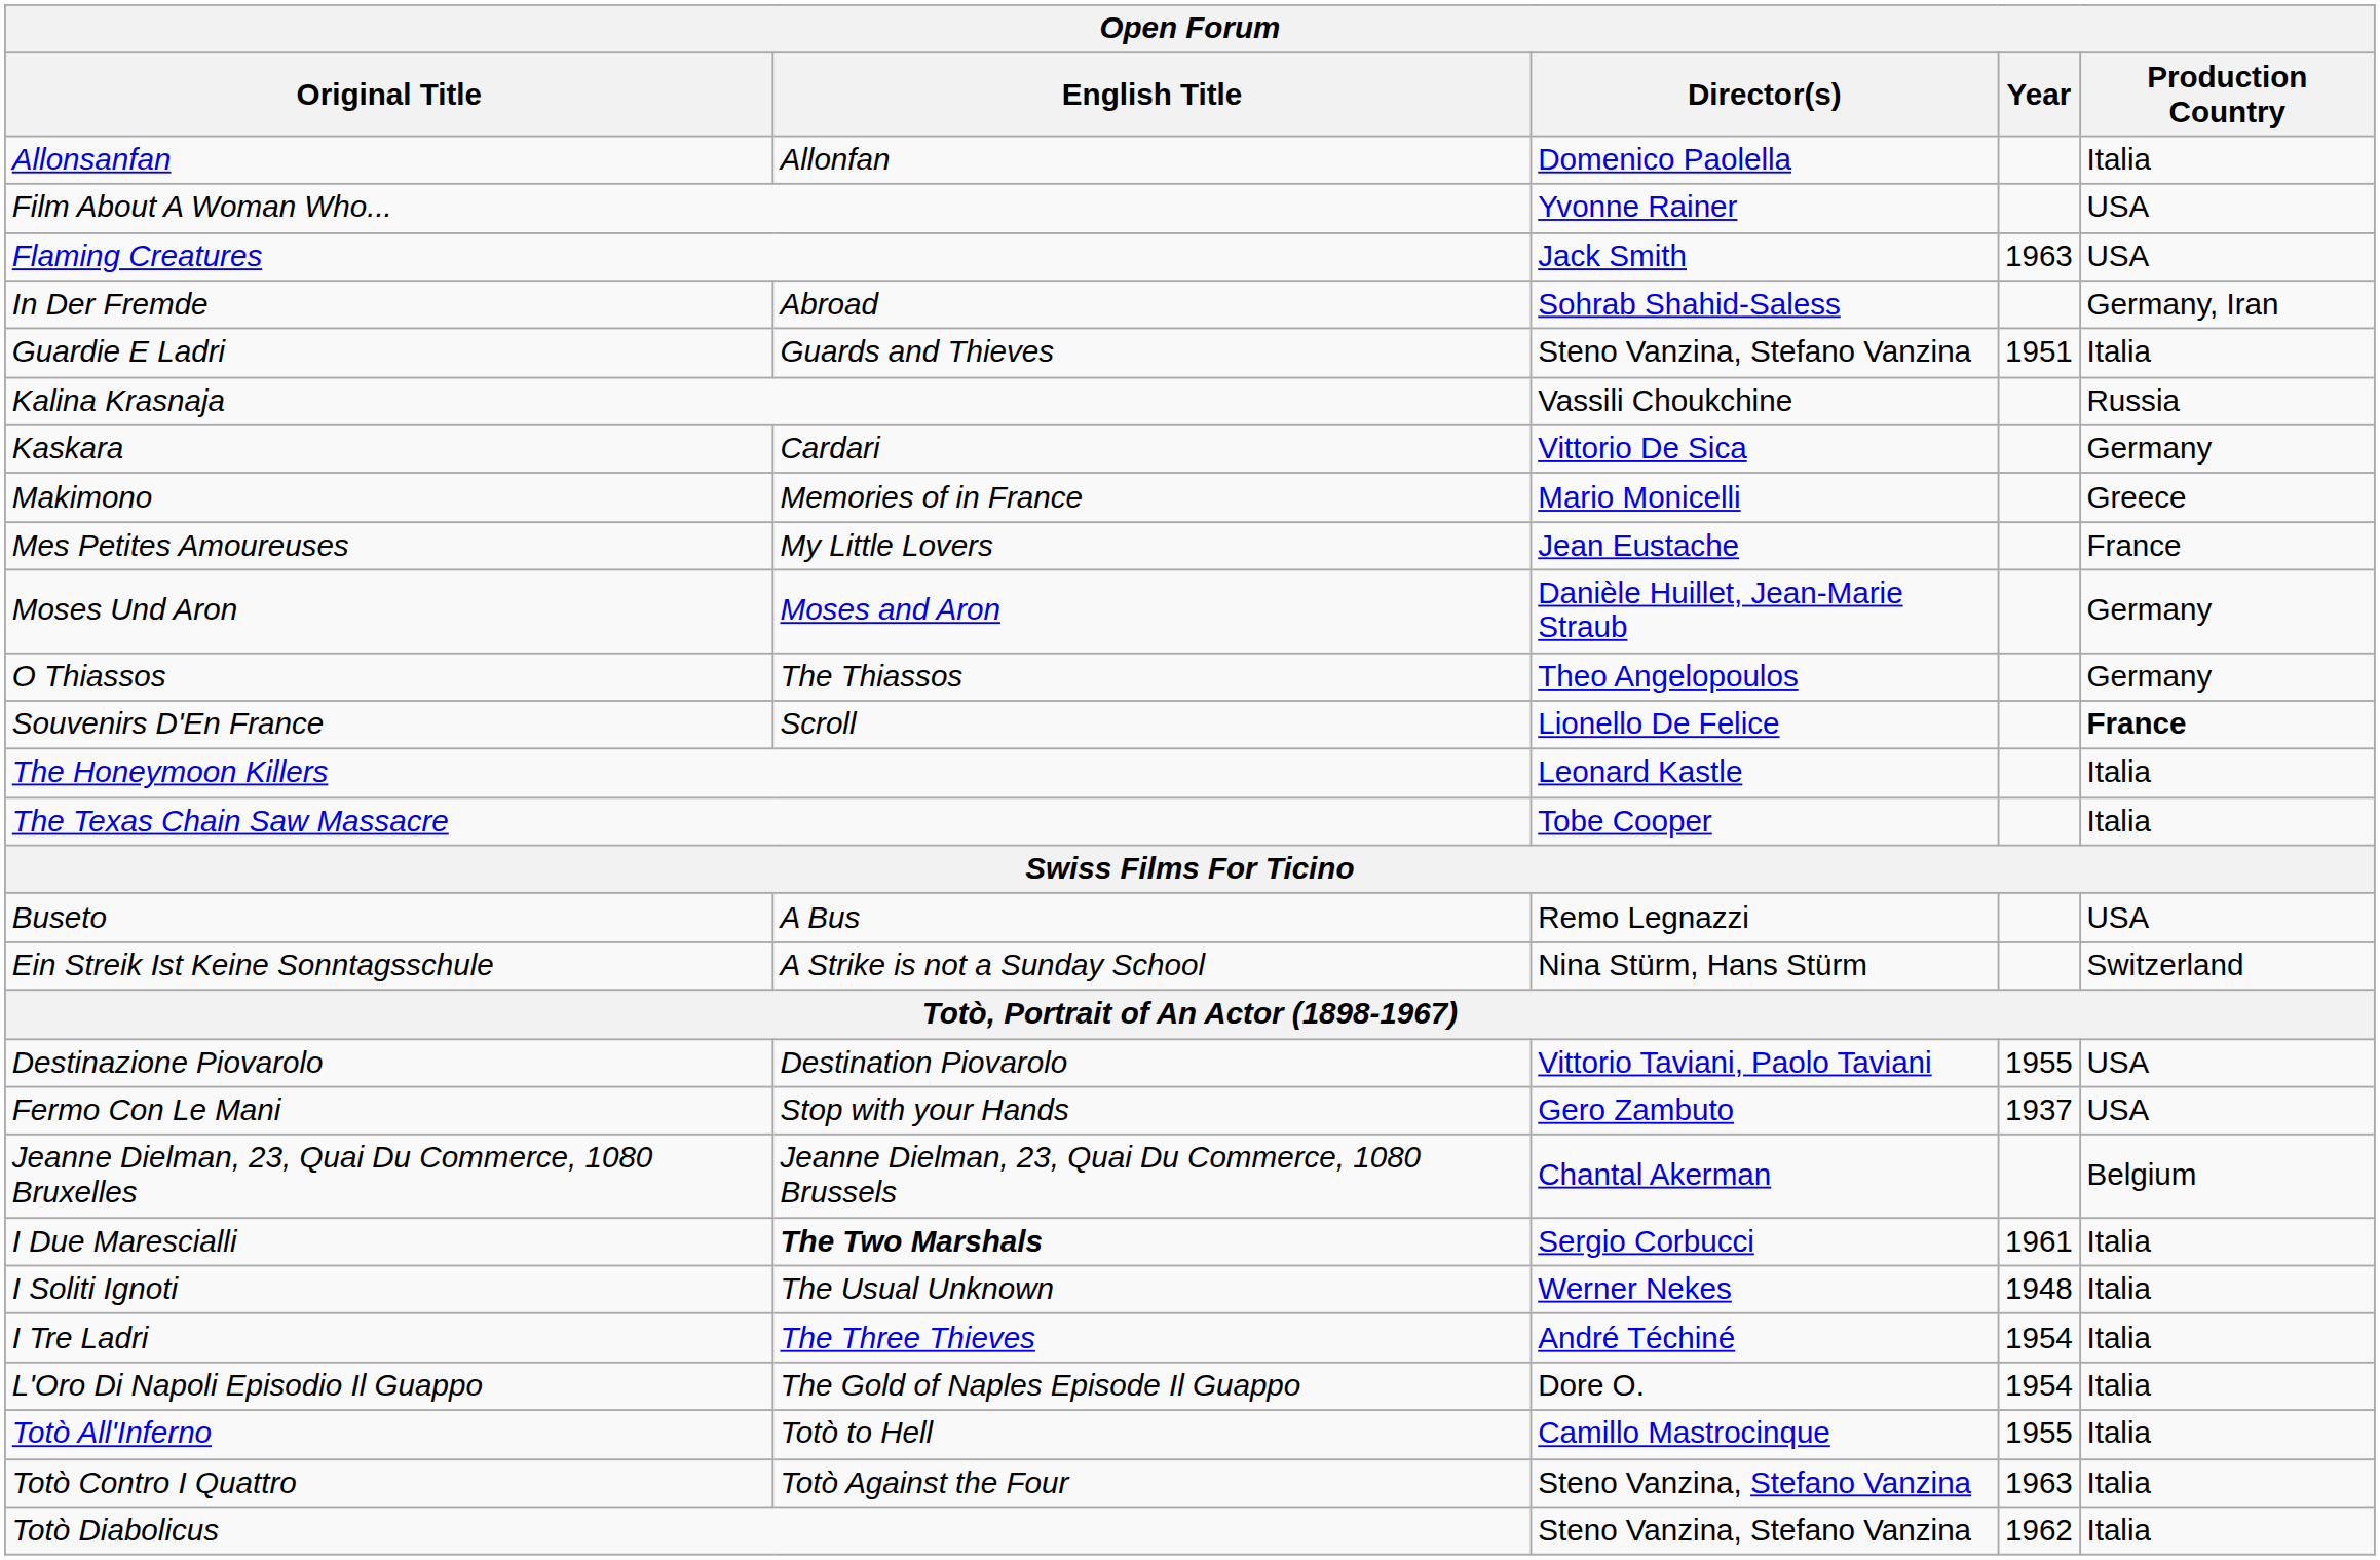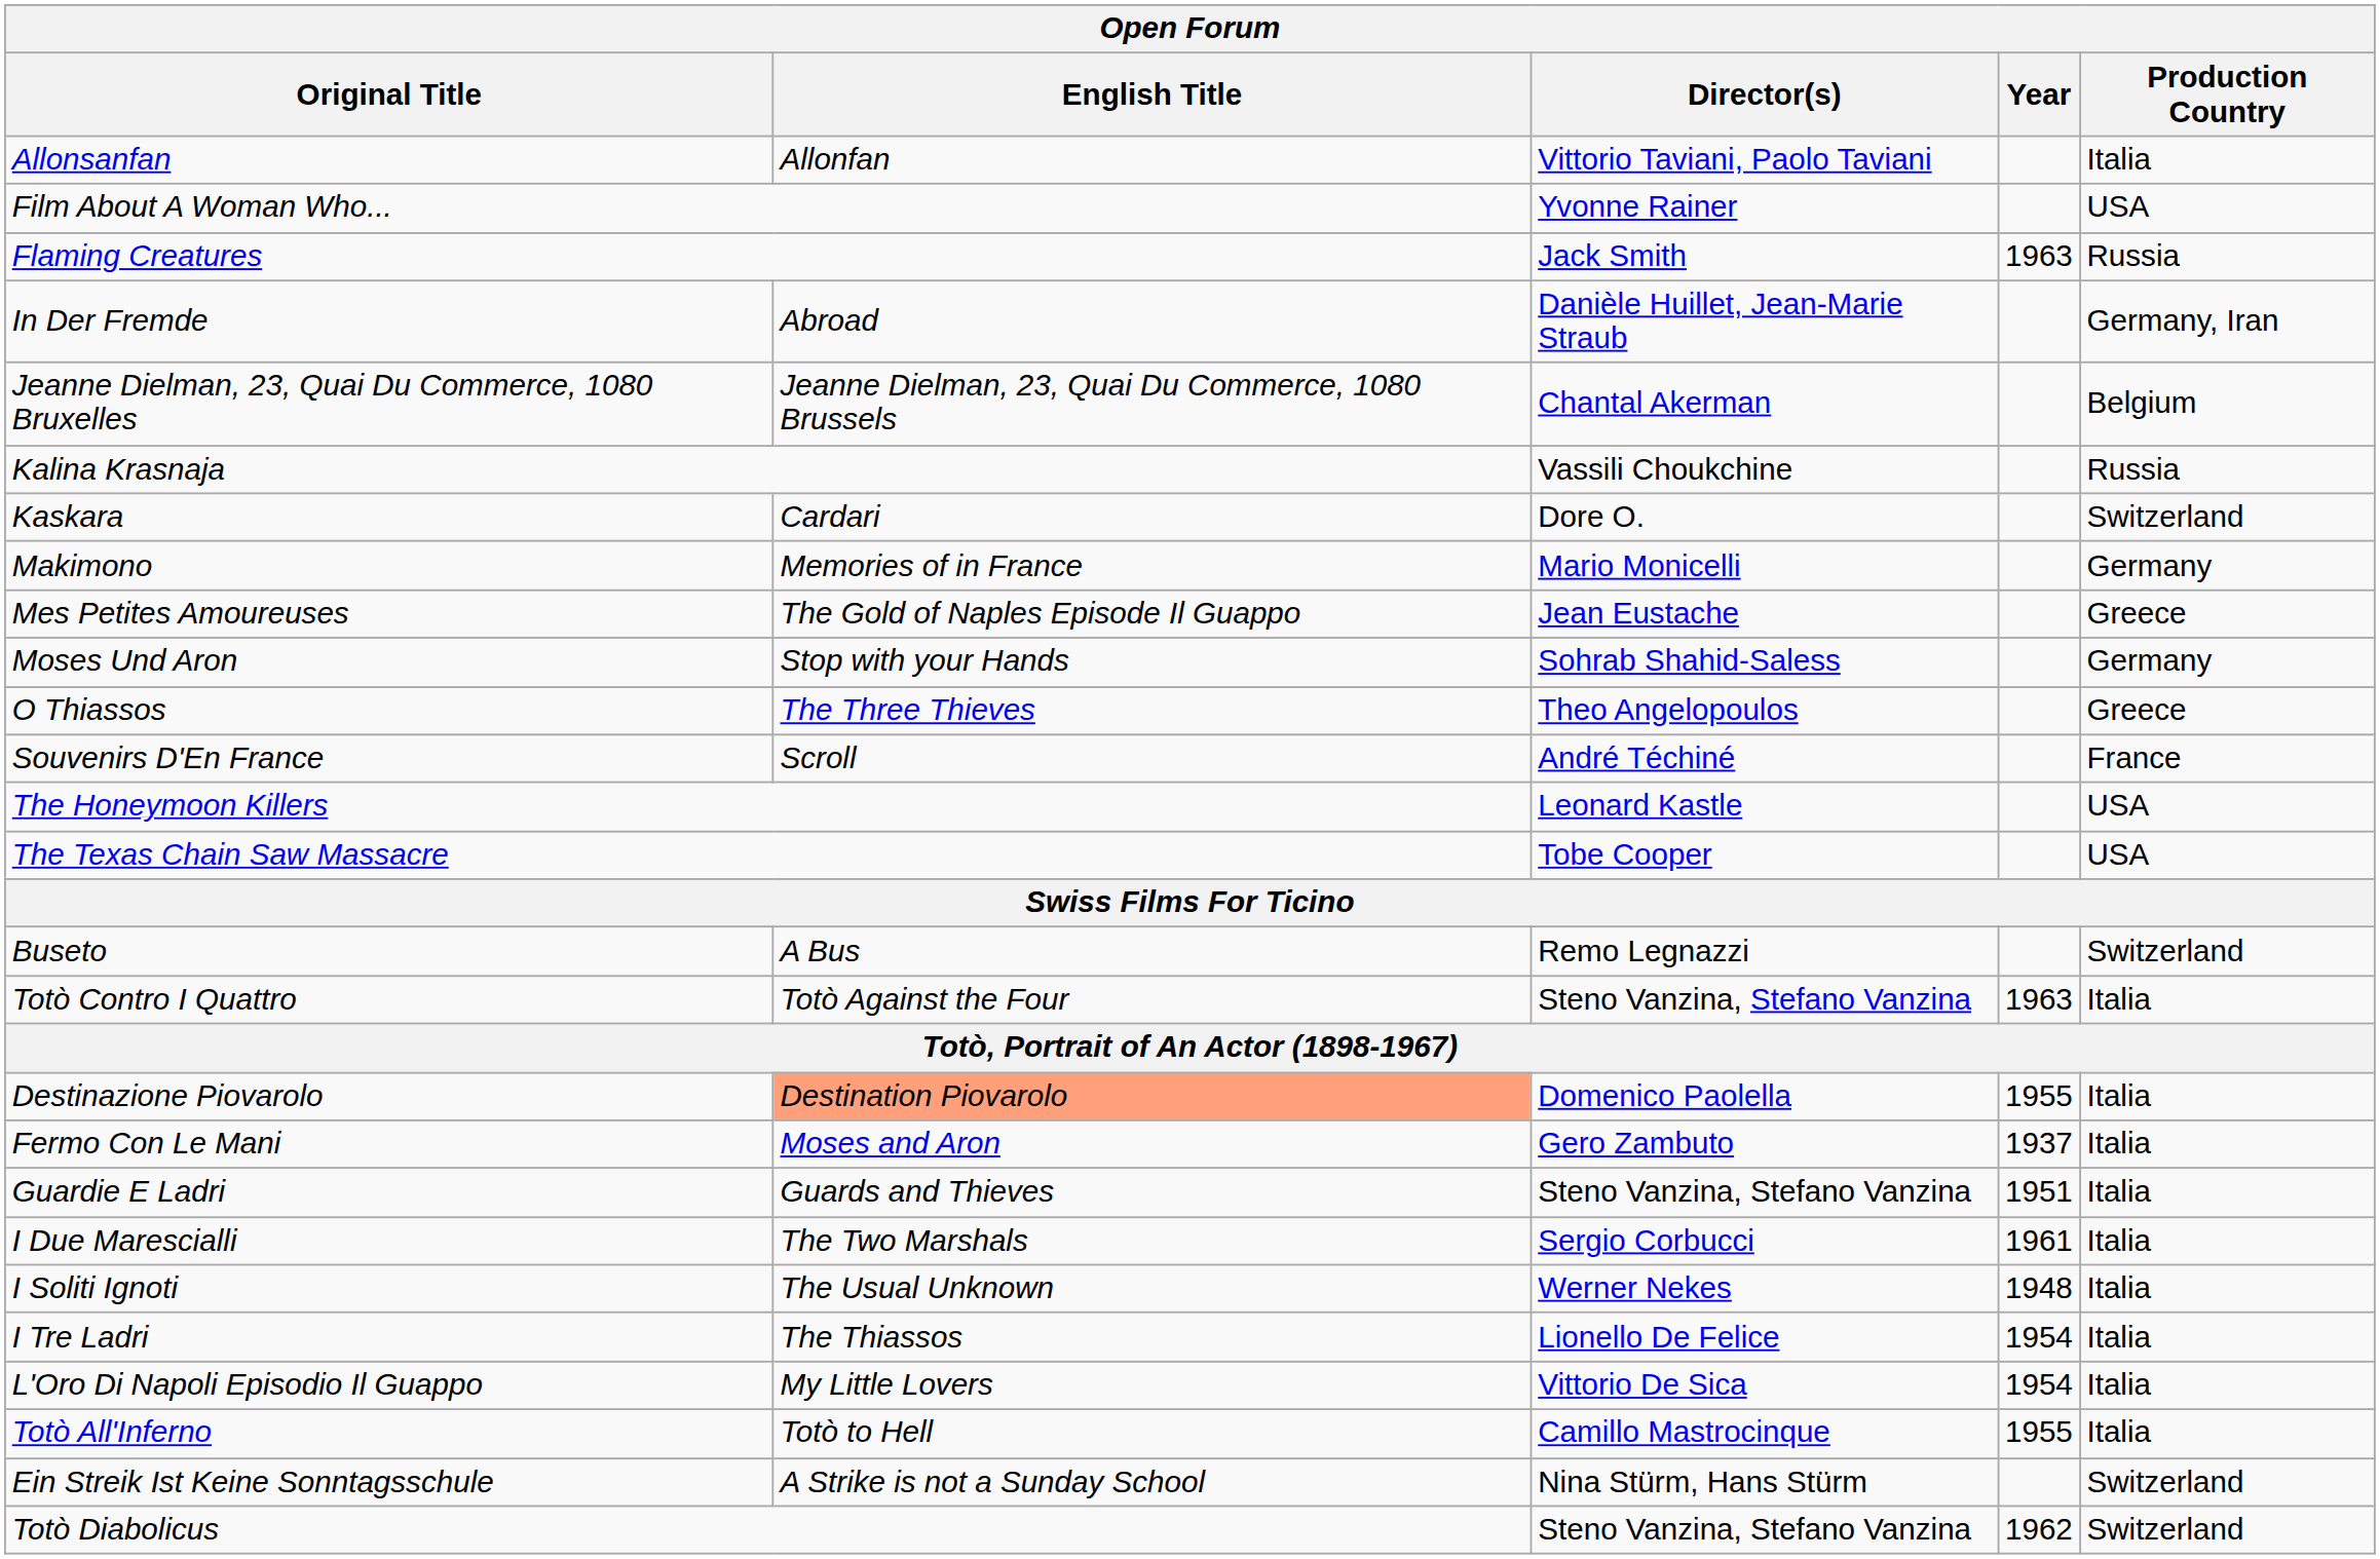Allonsanfan | Director(s): Domenico Paolella -> Vittorio Taviani, Paolo Taviani
Flaming Creatures | Production Country: USA -> Russia
In Der Fremde | Director(s): Sohrab Shahid-Saless -> Danièle Huillet, Jean-Marie Straub
rows swapped: Jeanne Dielman, 23, Quai Du Commerce, 1080 Bruxelles <-> Guardie E Ladri
Kaskara | Director(s): Vittorio De Sica -> Dore O.
Kaskara | Production Country: Germany -> Switzerland
Makimono | Production Country: Greece -> Germany
Mes Petites Amoureuses | English Title: My Little Lovers -> The Gold of Naples Episode Il Guappo
Mes Petites Amoureuses | Production Country: France -> Greece
Moses Und Aron | English Title: Moses and Aron -> Stop with your Hands
Moses Und Aron | Director(s): Danièle Huillet, Jean-Marie Straub -> Sohrab Shahid-Saless
O Thiassos | English Title: The Thiassos -> The Three Thieves
O Thiassos | Production Country: Germany -> Greece
Souvenirs D'En France | Director(s): Lionello De Felice -> André Téchiné
Souvenirs D'En France | Production Country: bold -> normal
The Honeymoon Killers | Production Country: Italia -> USA
The Texas Chain Saw Massacre | Production Country: Italia -> USA
Buseto | Production Country: USA -> Switzerland
rows swapped: Ein Streik Ist Keine Sonntagsschule <-> Totò Contro I Quattro
Destinazione Piovarolo | English Title: no background -> lightsalmon background
Destinazione Piovarolo | Director(s): Vittorio Taviani, Paolo Taviani -> Domenico Paolella
Destinazione Piovarolo | Production Country: USA -> Italia
Fermo Con Le Mani | English Title: Stop with your Hands -> Moses and Aron
Fermo Con Le Mani | Production Country: USA -> Italia
I Due Marescialli | English Title: bold -> normal
I Tre Ladri | English Title: The Three Thieves -> The Thiassos
I Tre Ladri | Director(s): André Téchiné -> Lionello De Felice
L'Oro Di Napoli Episodio Il Guappo | English Title: The Gold of Naples Episode Il Guappo -> My Little Lovers
L'Oro Di Napoli Episodio Il Guappo | Director(s): Dore O. -> Vittorio De Sica
Totò Diabolicus | Production Country: Italia -> Switzerland
